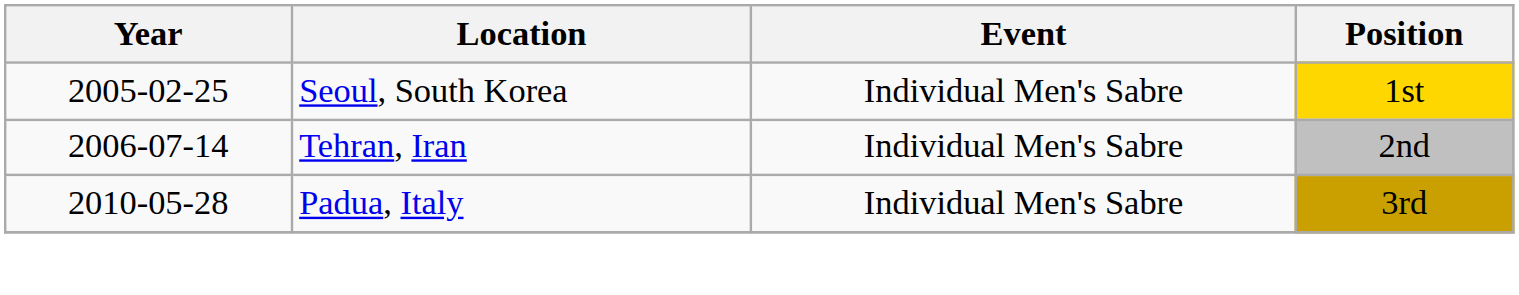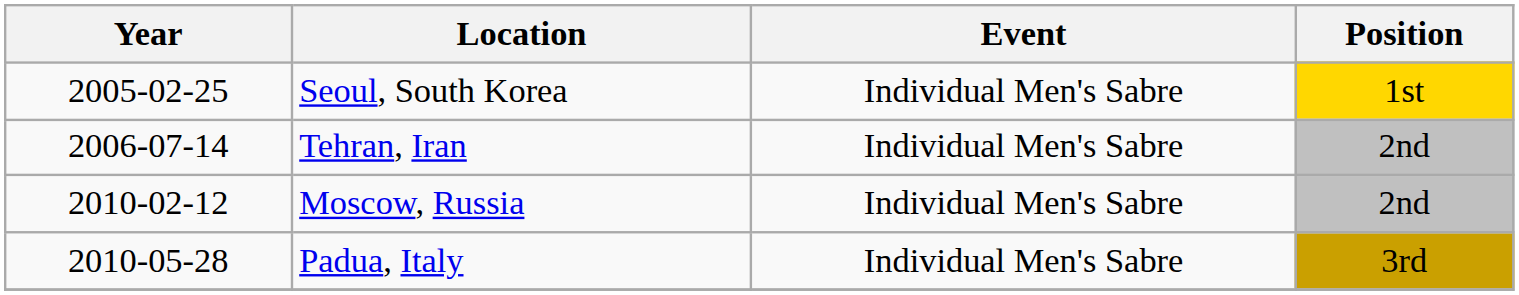+ row: 2010-02-12 | Moscow, Russia | Individual Men's Sabre | 2nd
